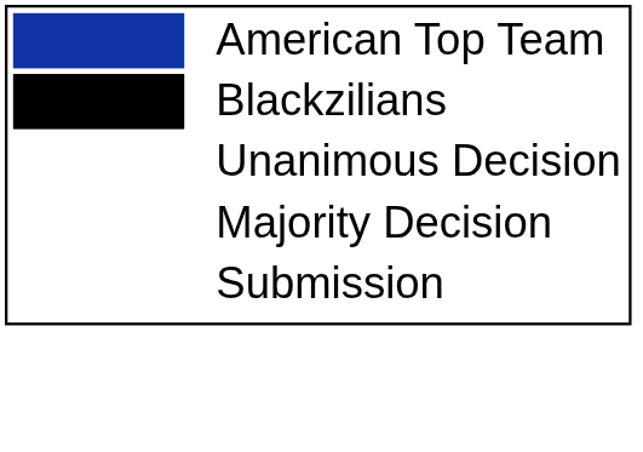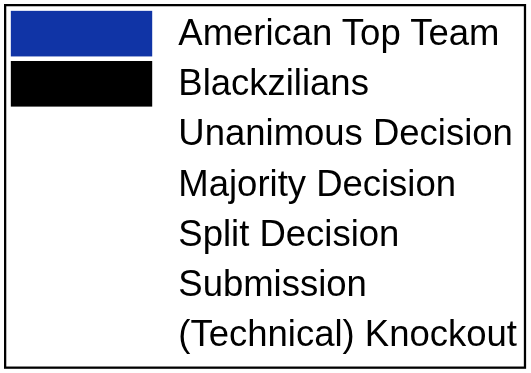+ row: Split Decision
+ row: (Technical) Knockout
